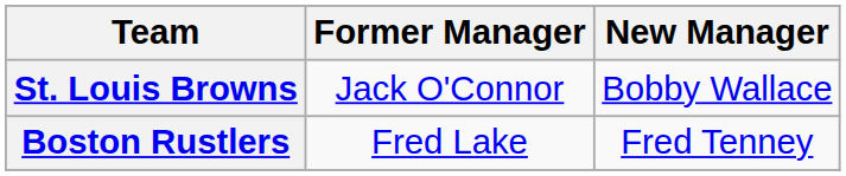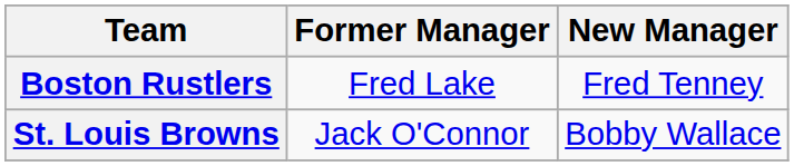rows swapped: Boston Rustlers <-> St. Louis Browns
